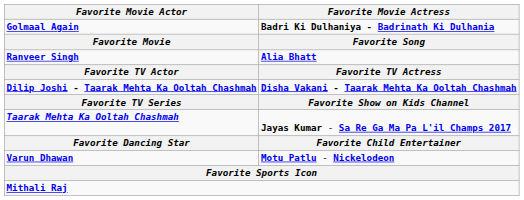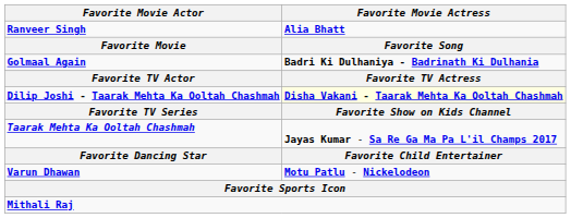rows swapped: Ranveer Singh <-> Golmaal Again
Dilip Joshi - Taarak Mehta Ka Ooltah Chashmah | Favorite Movie Actress: no background -> lightyellow background
